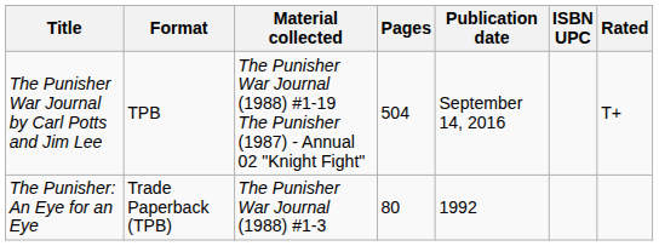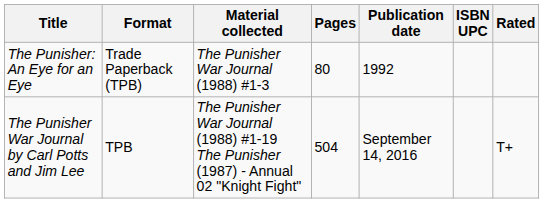rows swapped: The Punisher: An Eye for an Eye <-> The Punisher War Journal by Carl Potts and Jim Lee
